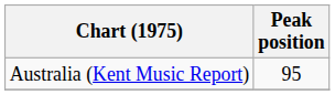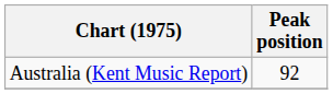Australia (Kent Music Report) | Peak position: 95 -> 92
